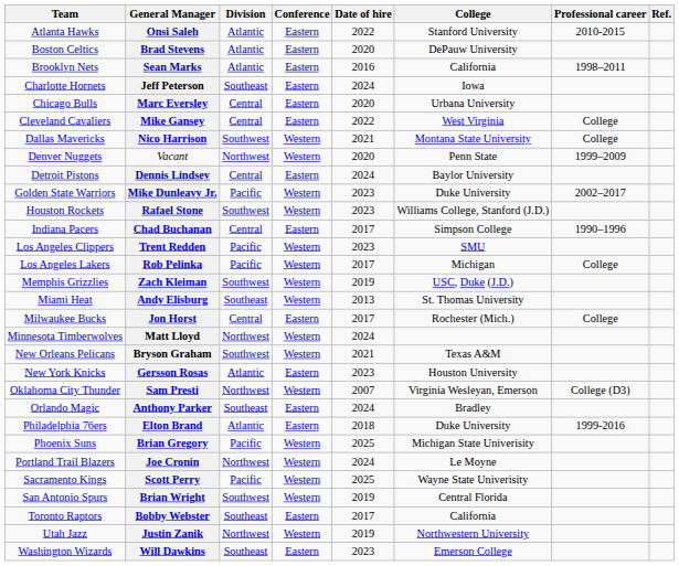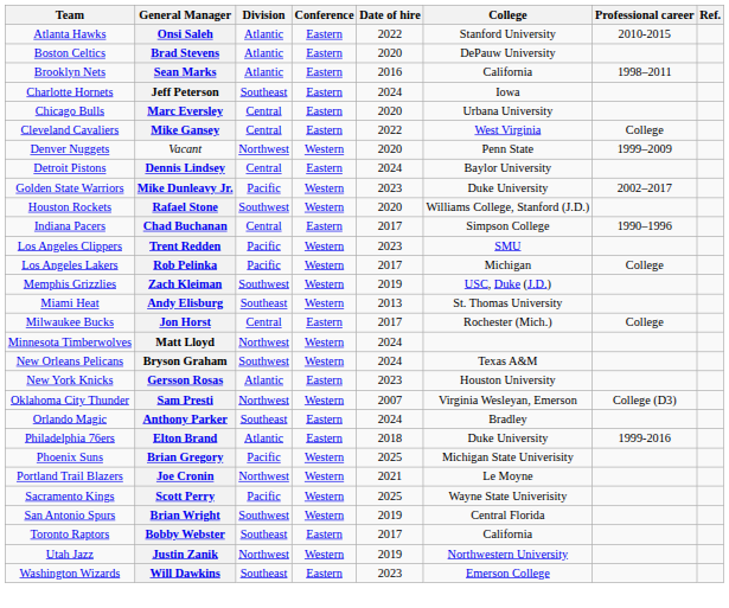- row: Dallas Mavericks | Nico Harrison | Southwest | Western | 2021 | Montana State University | College
Rafael Stone | Date of hire: 2023 -> 2020
Bryson Graham | Date of hire: 2021 -> 2024
Joe Cronin | Date of hire: 2024 -> 2021
